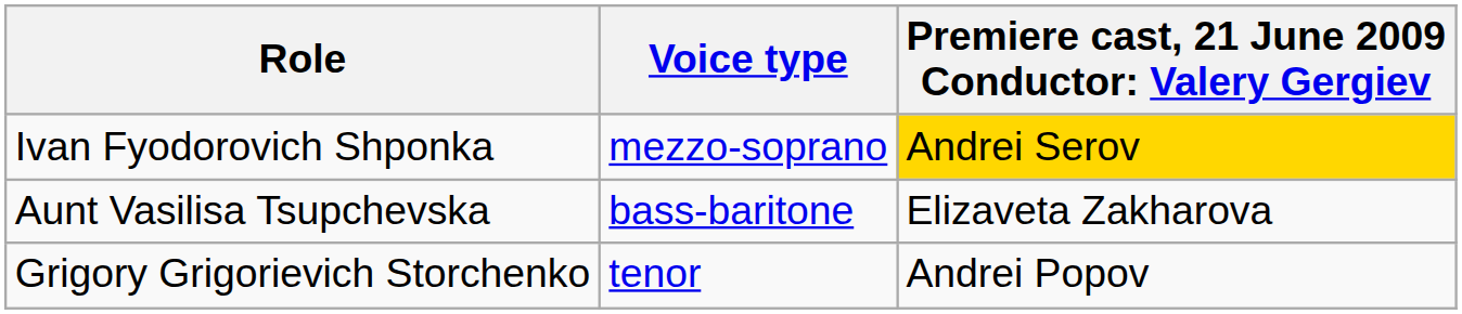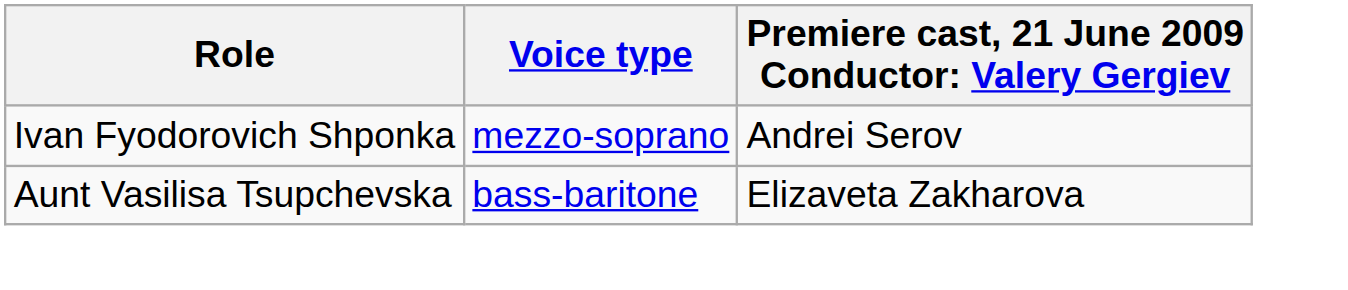Ivan Fyodorovich Shponka | column 3: gold background -> no background
- row: Grigory Grigorievich Storchenko | tenor | Andrei Popov
